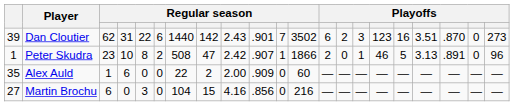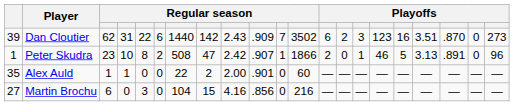Dan Cloutier | column 10: .901 -> .909
Alex Auld | column 4: 6 -> 1
Alex Auld | column 10: .909 -> .901
